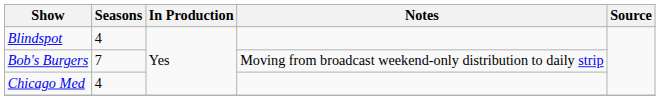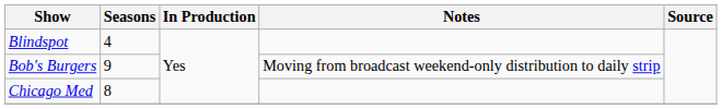Bob's Burgers | Seasons: 7 -> 9
Chicago Med | Seasons: 4 -> 8
